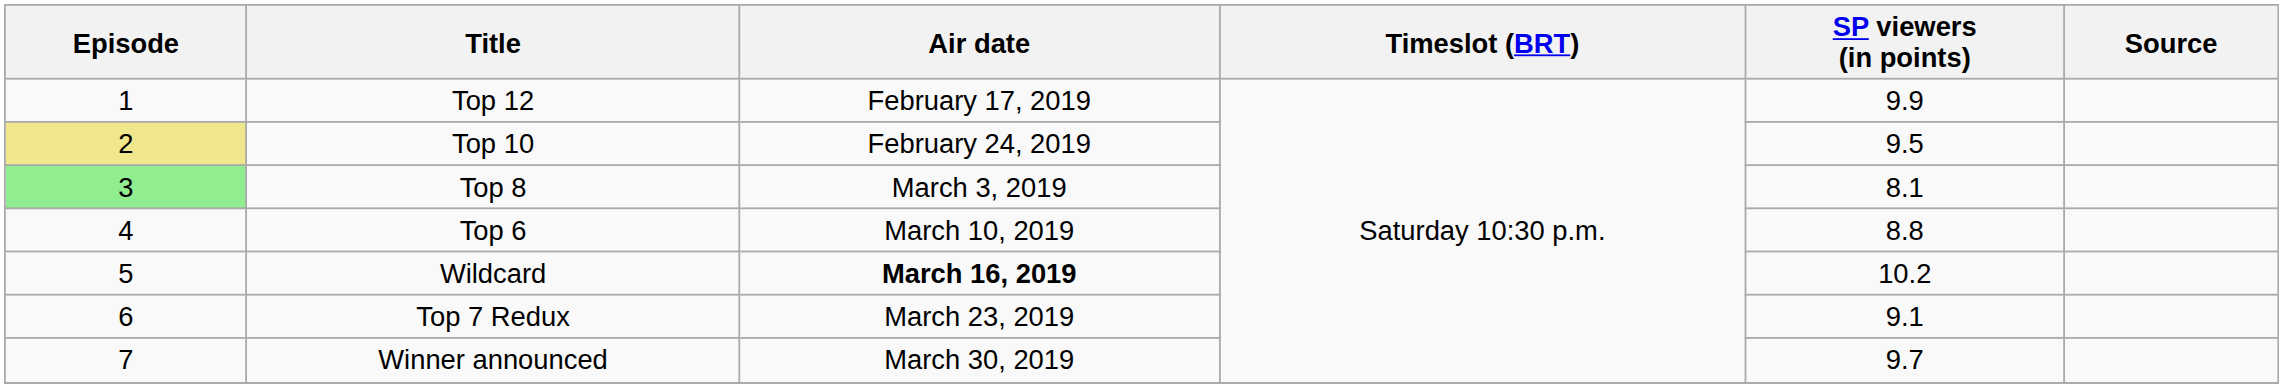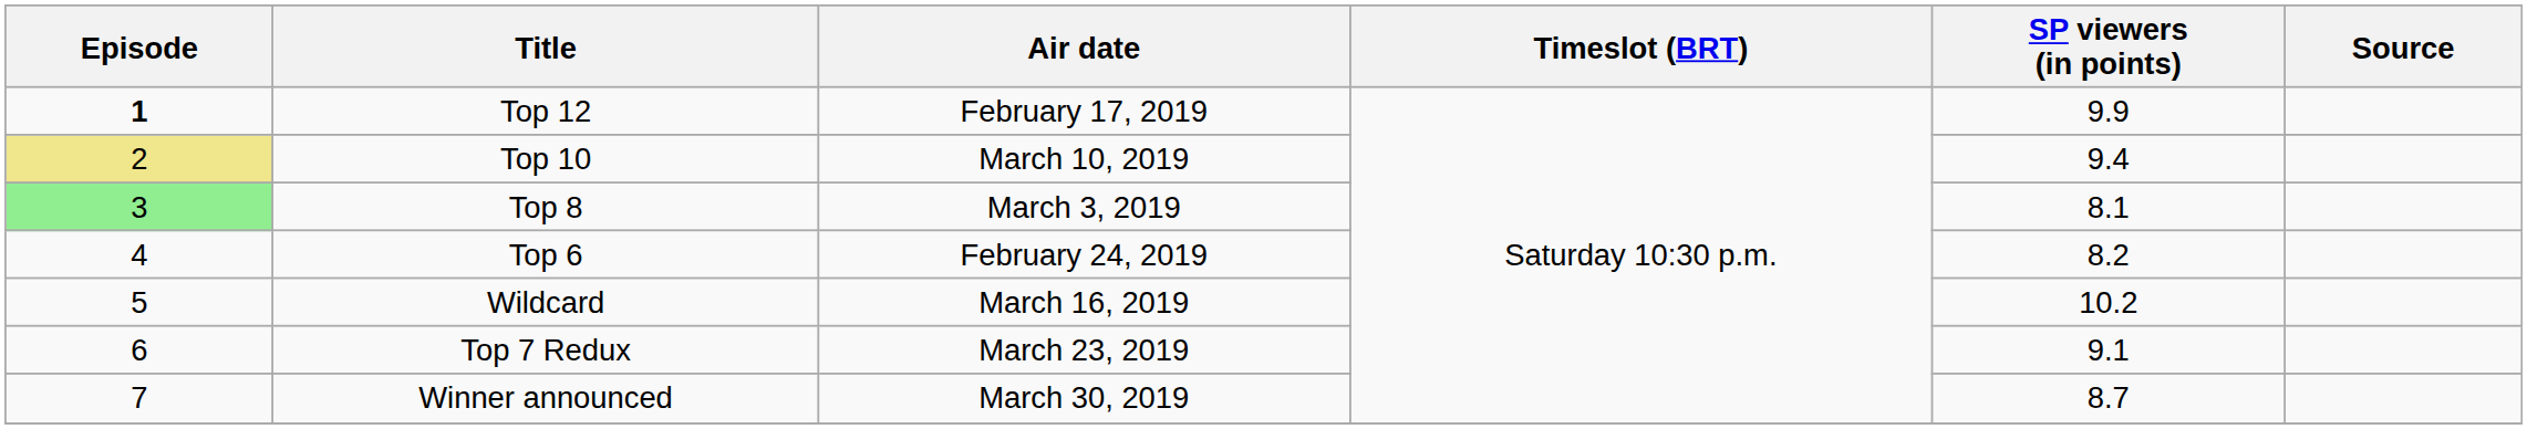Top 12 | Episode: normal -> bold
Top 10 | Air date: February 24, 2019 -> March 10, 2019
Top 10 | SP viewers (in points): 9.5 -> 9.4
Top 6 | Air date: March 10, 2019 -> February 24, 2019
Top 6 | SP viewers (in points): 8.8 -> 8.2
Wildcard | Air date: bold -> normal
Winner announced | SP viewers (in points): 9.7 -> 8.7
